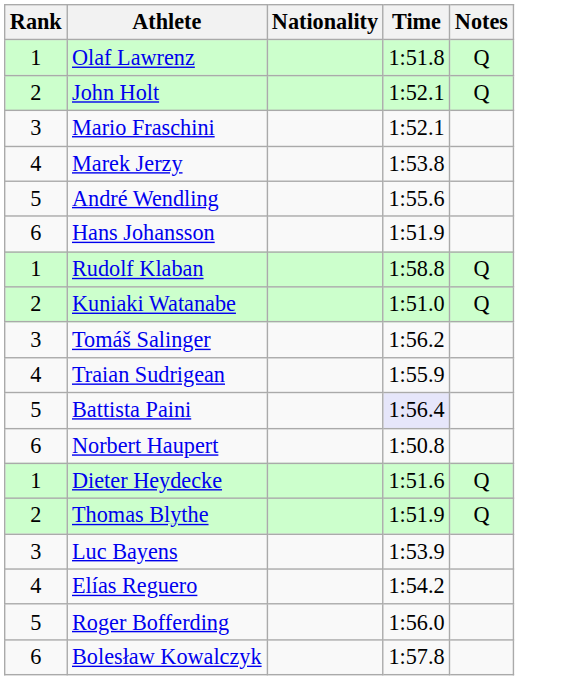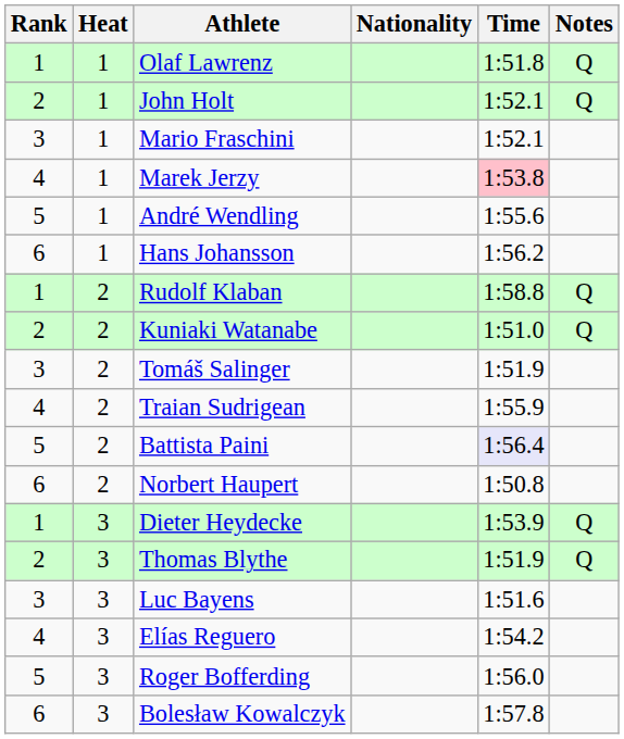+ column: Heat | 1 | 1 | 1 | 1 | 1 | 1 | 2 | 2 | 2 | 2 | 2 | 2 | 3 | 3 | 3 | 3 | 3 | 3
Marek Jerzy | Time: no background -> pink background
Hans Johansson | Time: 1:51.9 -> 1:56.2
Tomáš Salinger | Time: 1:56.2 -> 1:51.9
Dieter Heydecke | Time: 1:51.6 -> 1:53.9
Luc Bayens | Time: 1:53.9 -> 1:51.6
